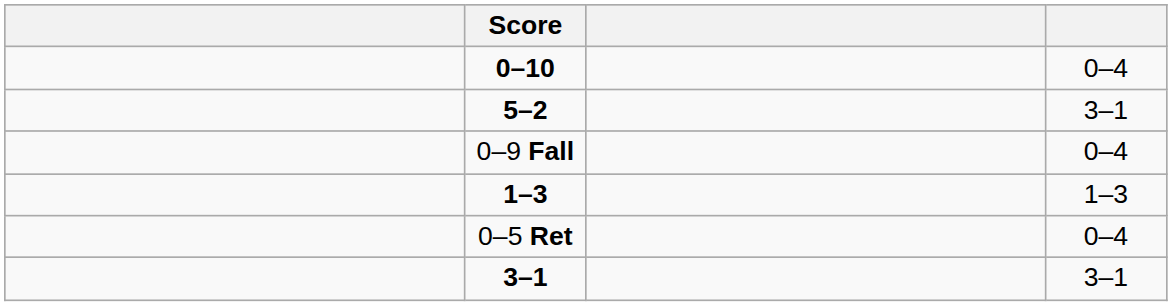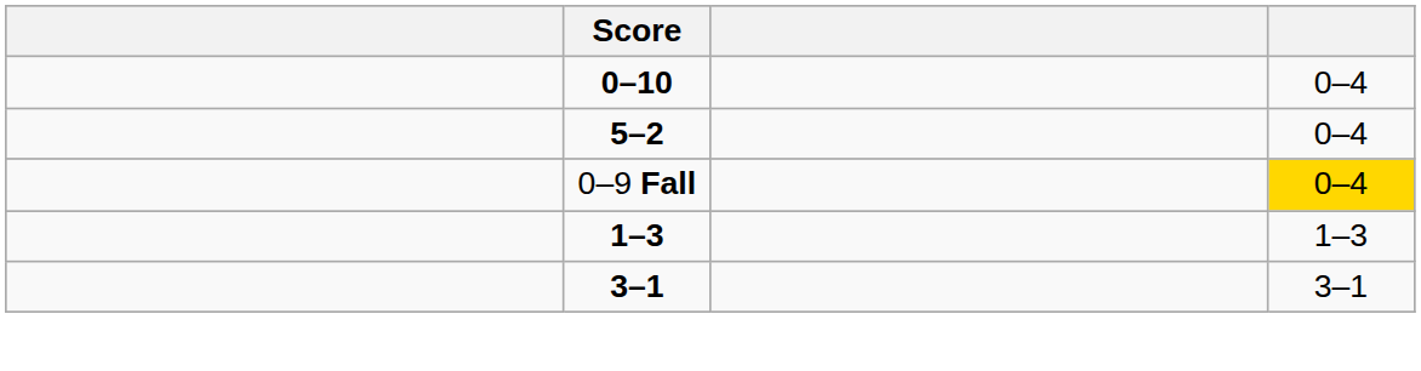5–2 | column 4: 3–1 -> 0–4
0–9 Fall | column 4: no background -> gold background
- row: 0–5 Ret | 0–4
